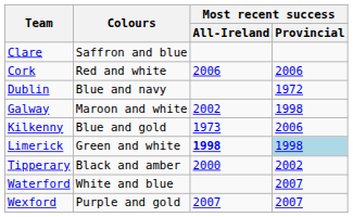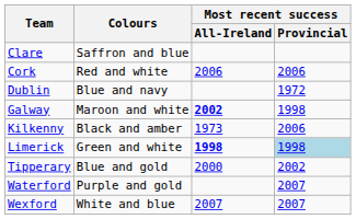Galway | Most recent success / All-Ireland: normal -> bold
Kilkenny | Colours: Blue and gold -> Black and amber
Tipperary | Colours: Black and amber -> Blue and gold
Waterford | Colours: White and blue -> Purple and gold
Wexford | Colours: Purple and gold -> White and blue
